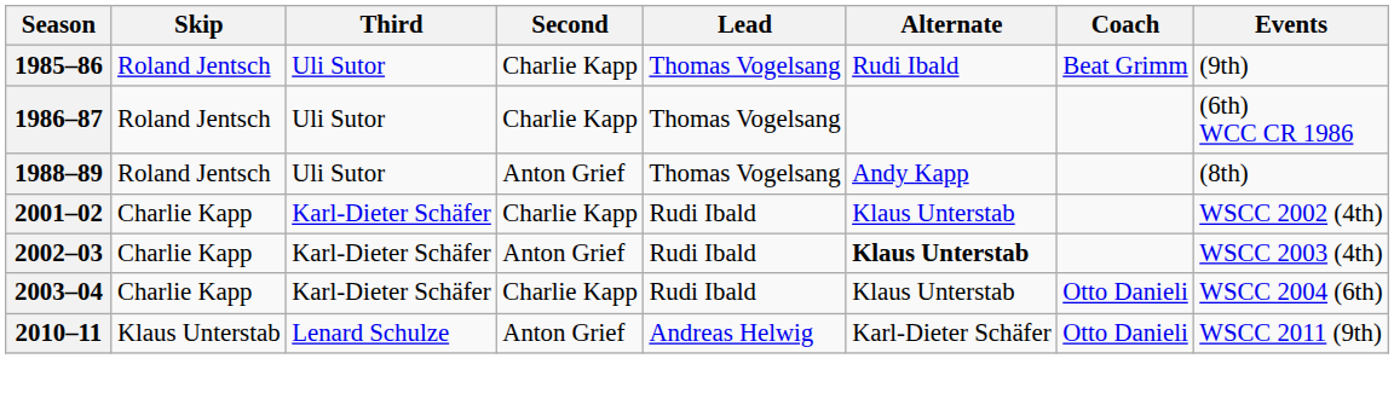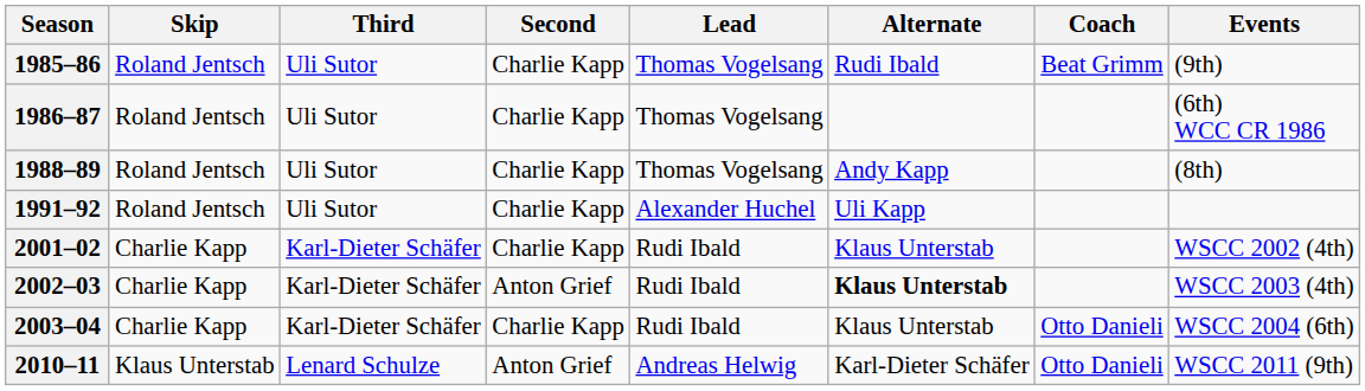1988–89 | Second: Anton Grief -> Charlie Kapp
+ row: 1991–92 | Roland Jentsch | Uli Sutor | Charlie Kapp | Alexander Huchel | Uli Kapp
